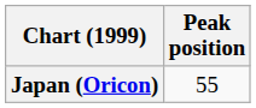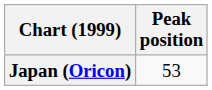Japan (Oricon) | Peak position: 55 -> 53
